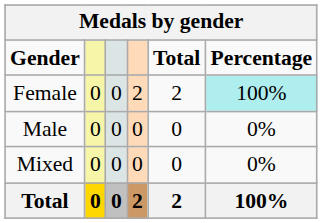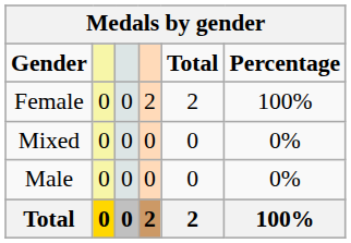Female | Percentage: paleturquoise background -> no background
rows swapped: Male <-> Mixed
